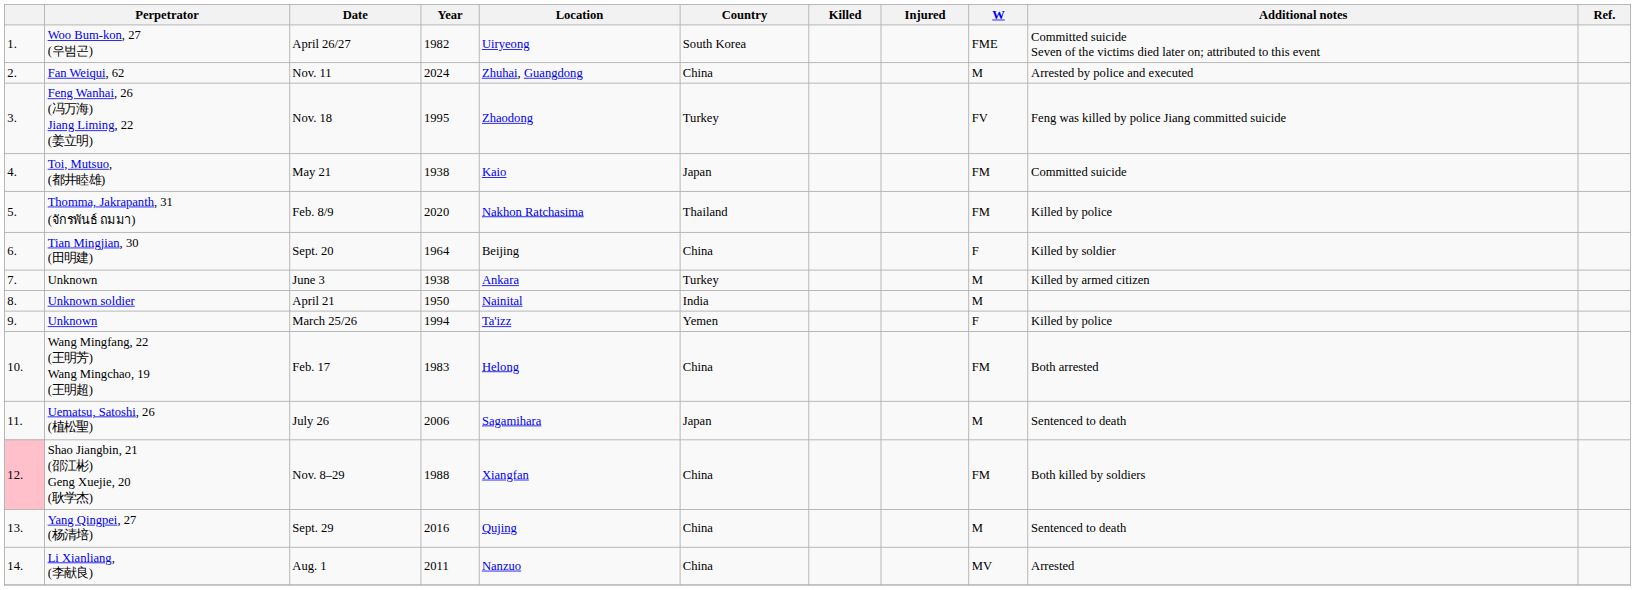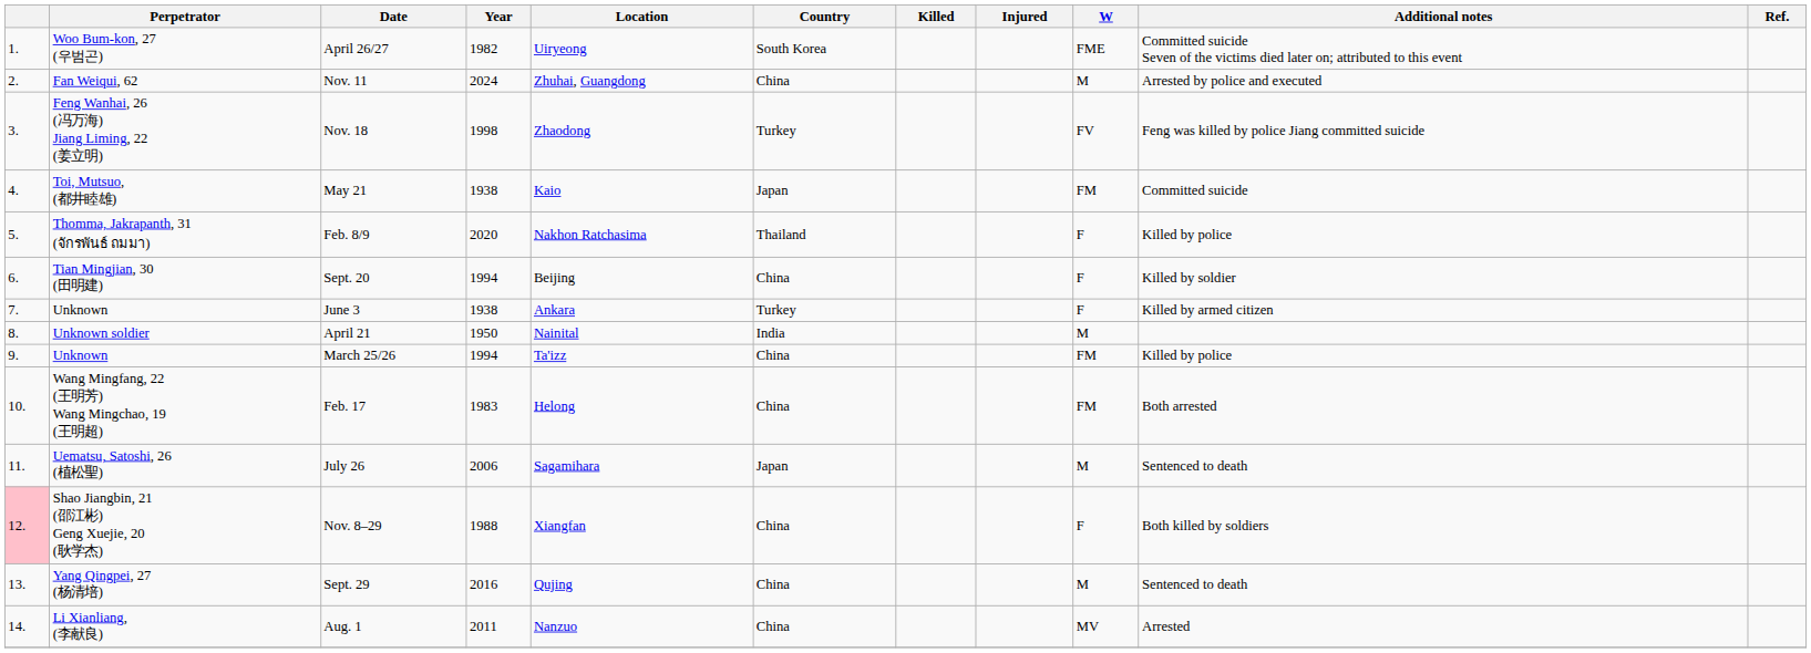Nov. 18 | Year: 1995 -> 1998
Feb. 8/9 | W: FM -> F
Sept. 20 | Year: 1964 -> 1994
June 3 | W: M -> F
March 25/26 | Country: Yemen -> China
March 25/26 | W: F -> FM
Nov. 8–29 | W: FM -> F
